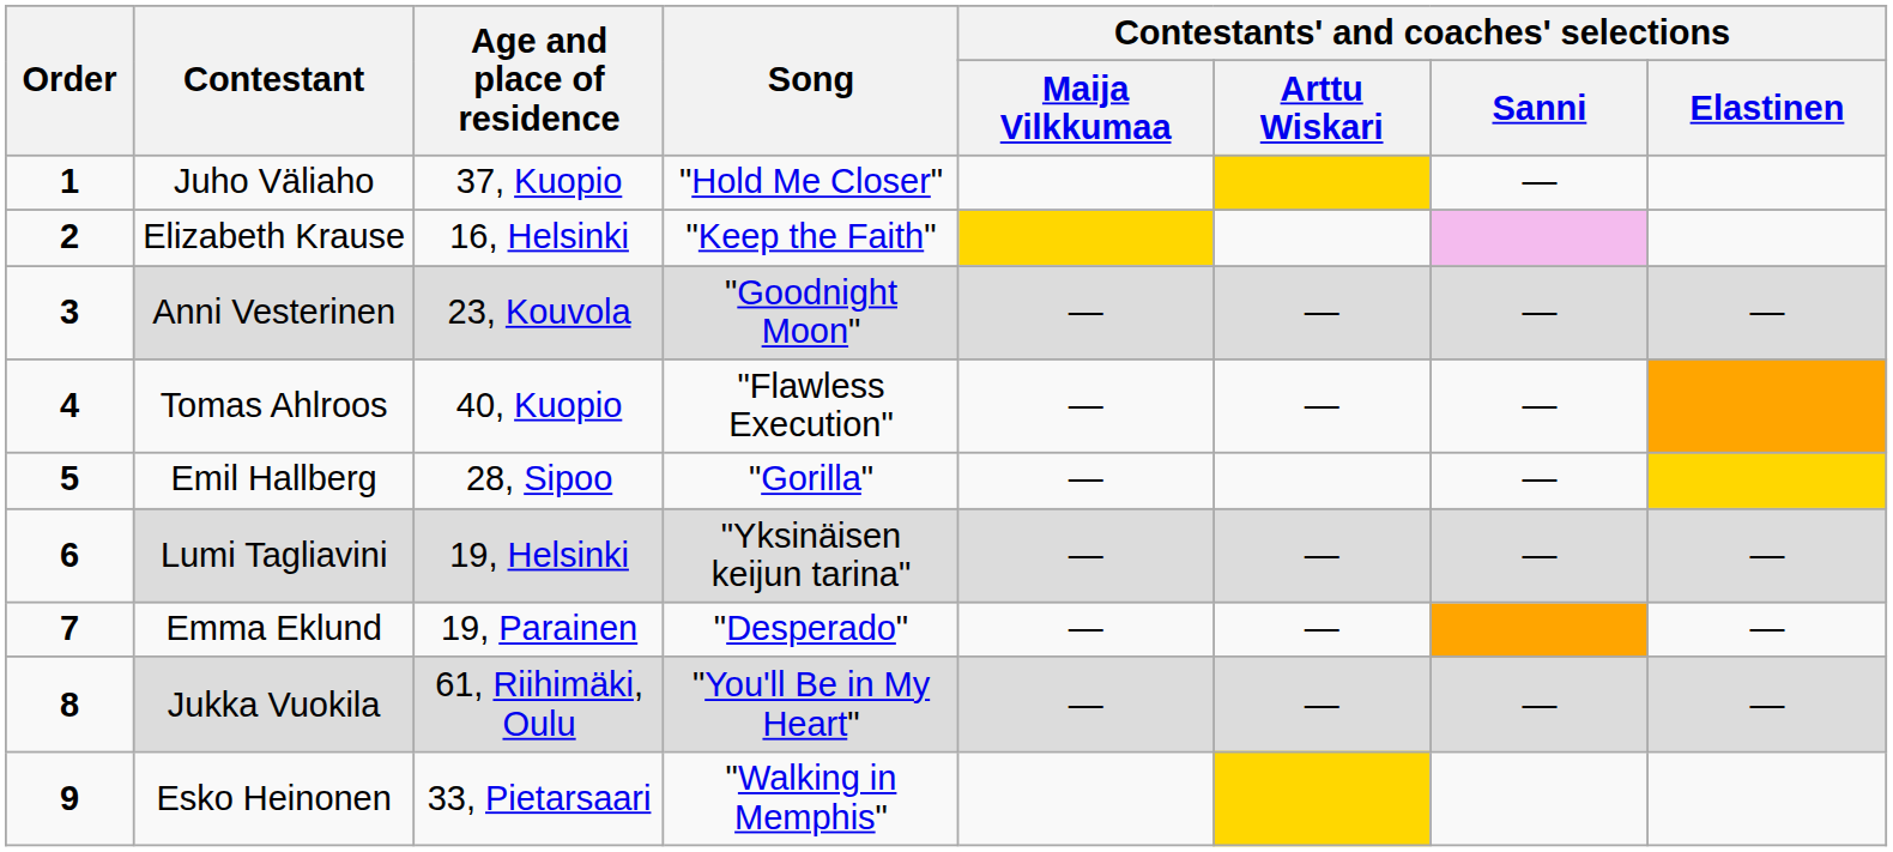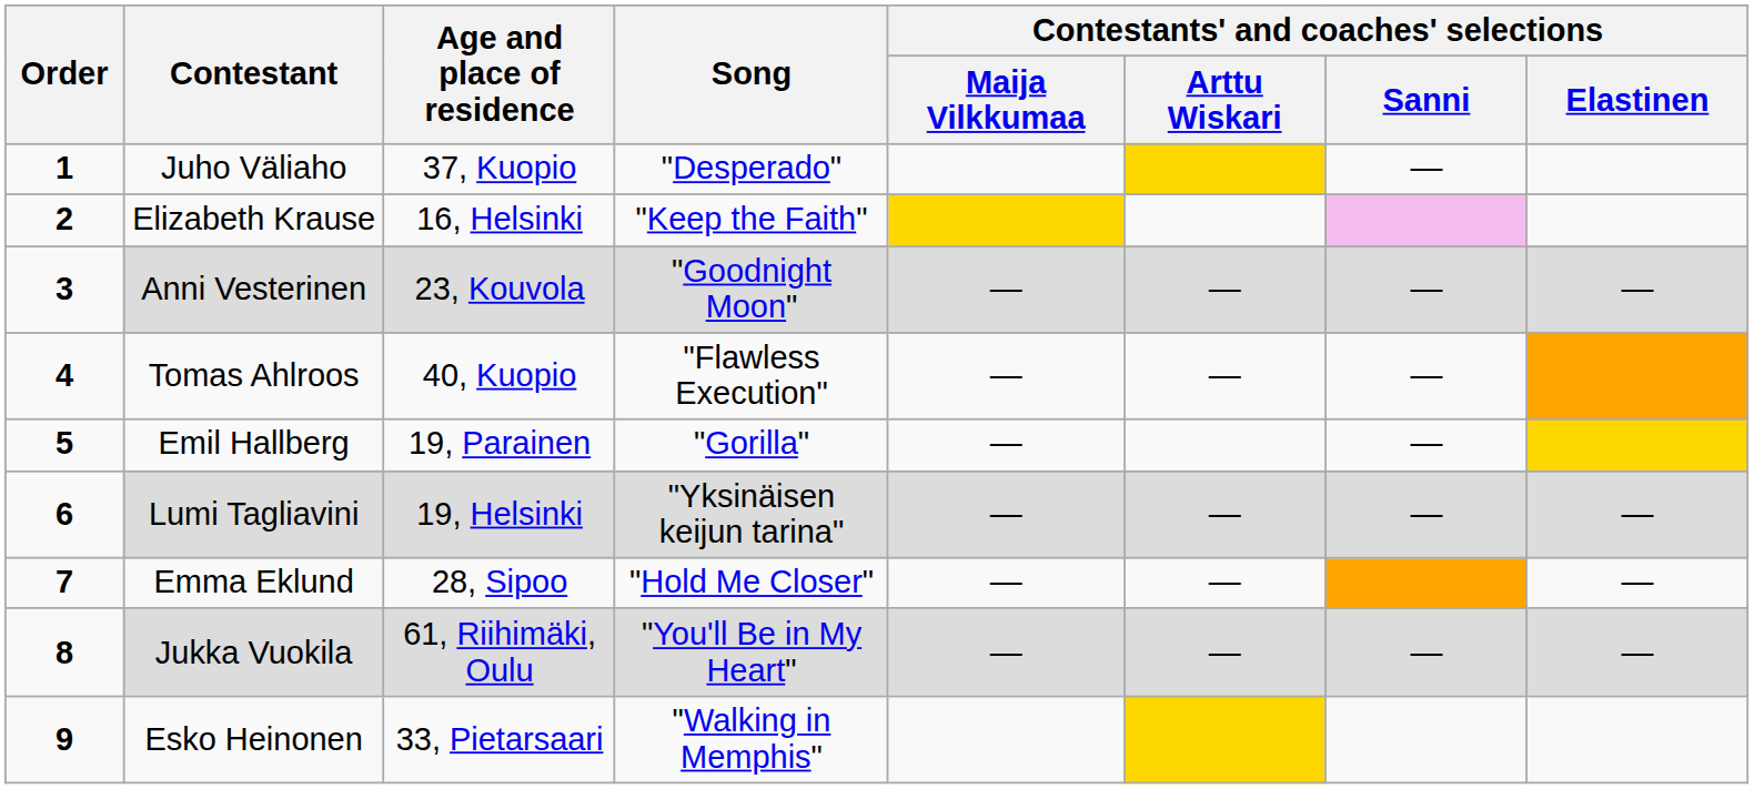Juho Väliaho | Song: "Hold Me Closer" -> "Desperado"
Emil Hallberg | Age and place of residence: 28, Sipoo -> 19, Parainen
Emma Eklund | Age and place of residence: 19, Parainen -> 28, Sipoo
Emma Eklund | Song: "Desperado" -> "Hold Me Closer"
